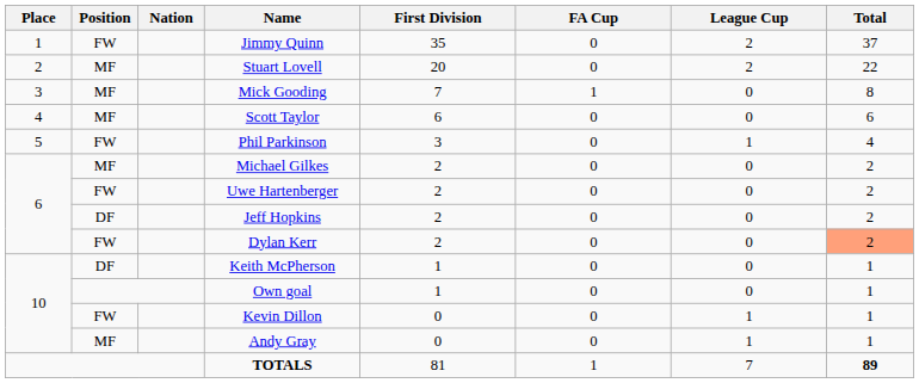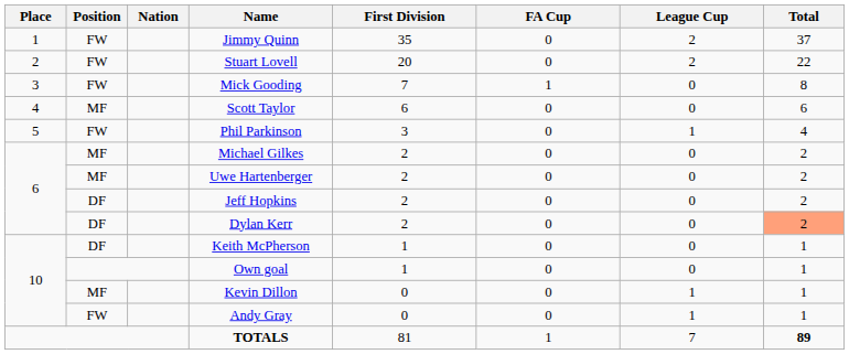Stuart Lovell | Position: MF -> FW
Mick Gooding | Position: MF -> FW
Uwe Hartenberger | Position: FW -> MF
Dylan Kerr | Position: FW -> DF
Kevin Dillon | Position: FW -> MF
Andy Gray | Position: MF -> FW
